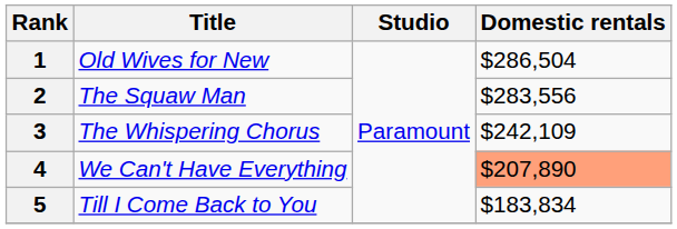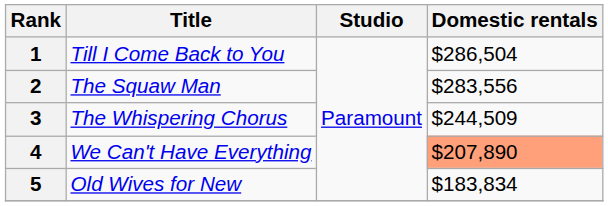1 | Title: Old Wives for New -> Till I Come Back to You
3 | Domestic rentals: $242,109 -> $244,509
5 | Title: Till I Come Back to You -> Old Wives for New
